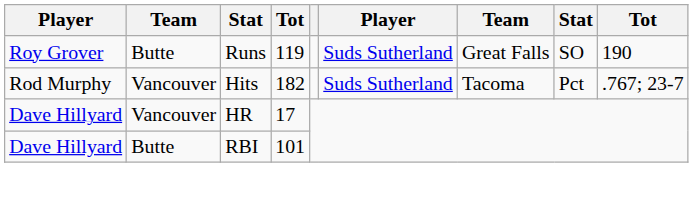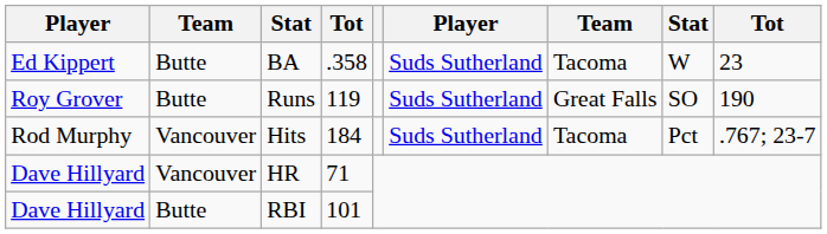+ row: Ed Kippert | Butte | BA | .358 | Suds Sutherland | Tacoma | W | 23
Hits | column 4: 182 -> 184
HR | column 4: 17 -> 71
